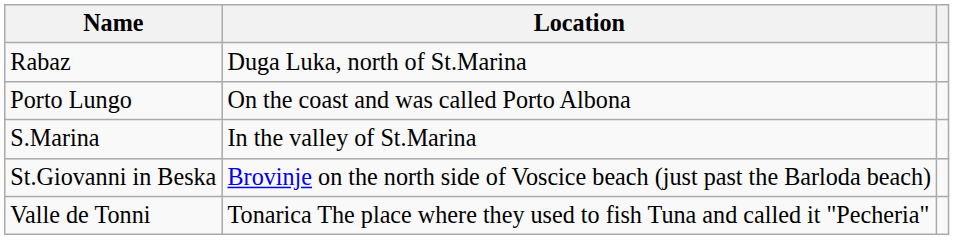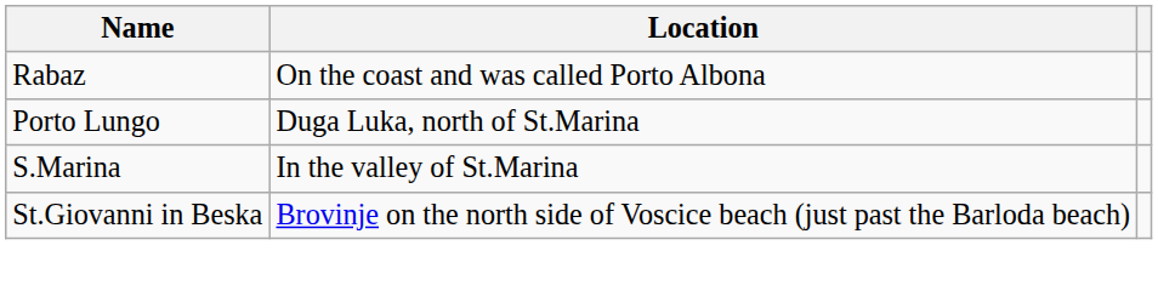Rabaz | Location: Duga Luka, north of St.Marina -> On the coast and was called Porto Albona
Porto Lungo | Location: On the coast and was called Porto Albona -> Duga Luka, north of St.Marina
- row: Valle de Tonni | Tonarica The place where they used to fish Tuna and called it "Pecheria"
